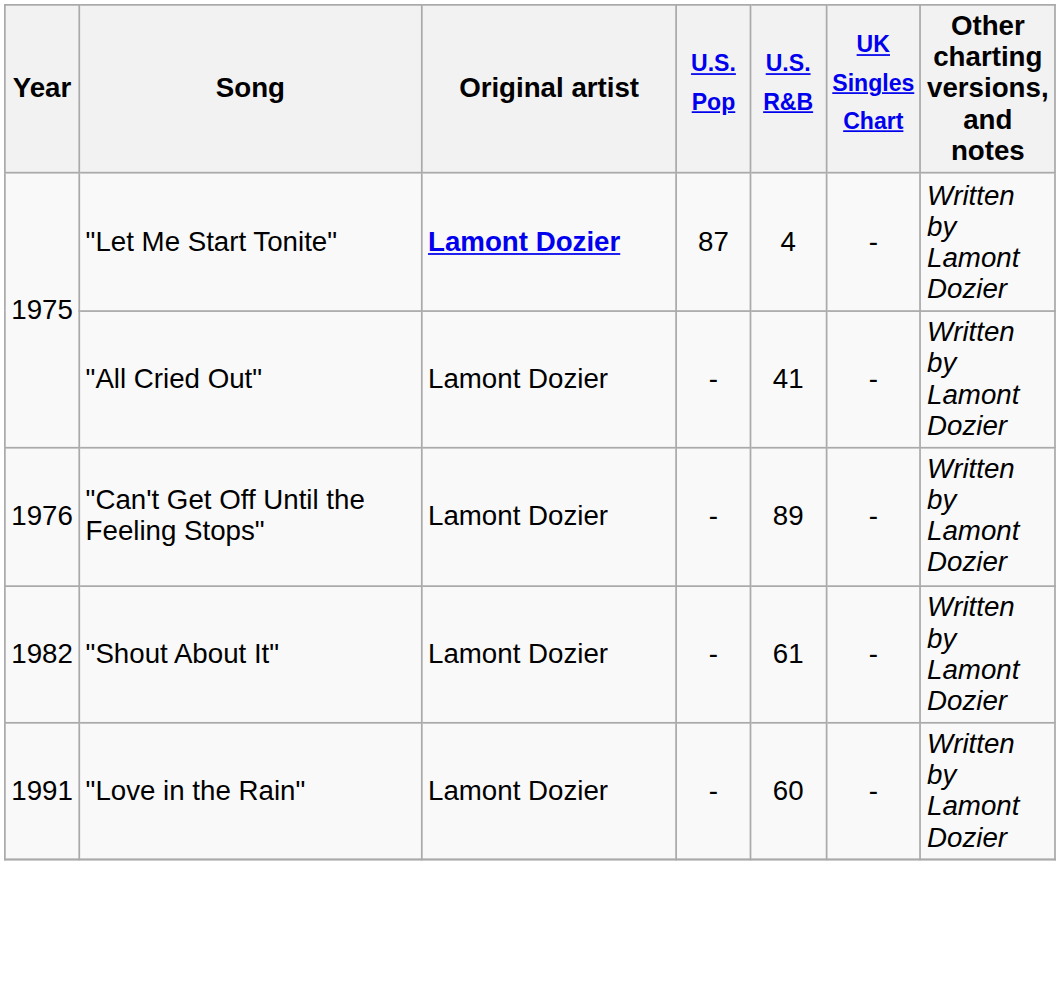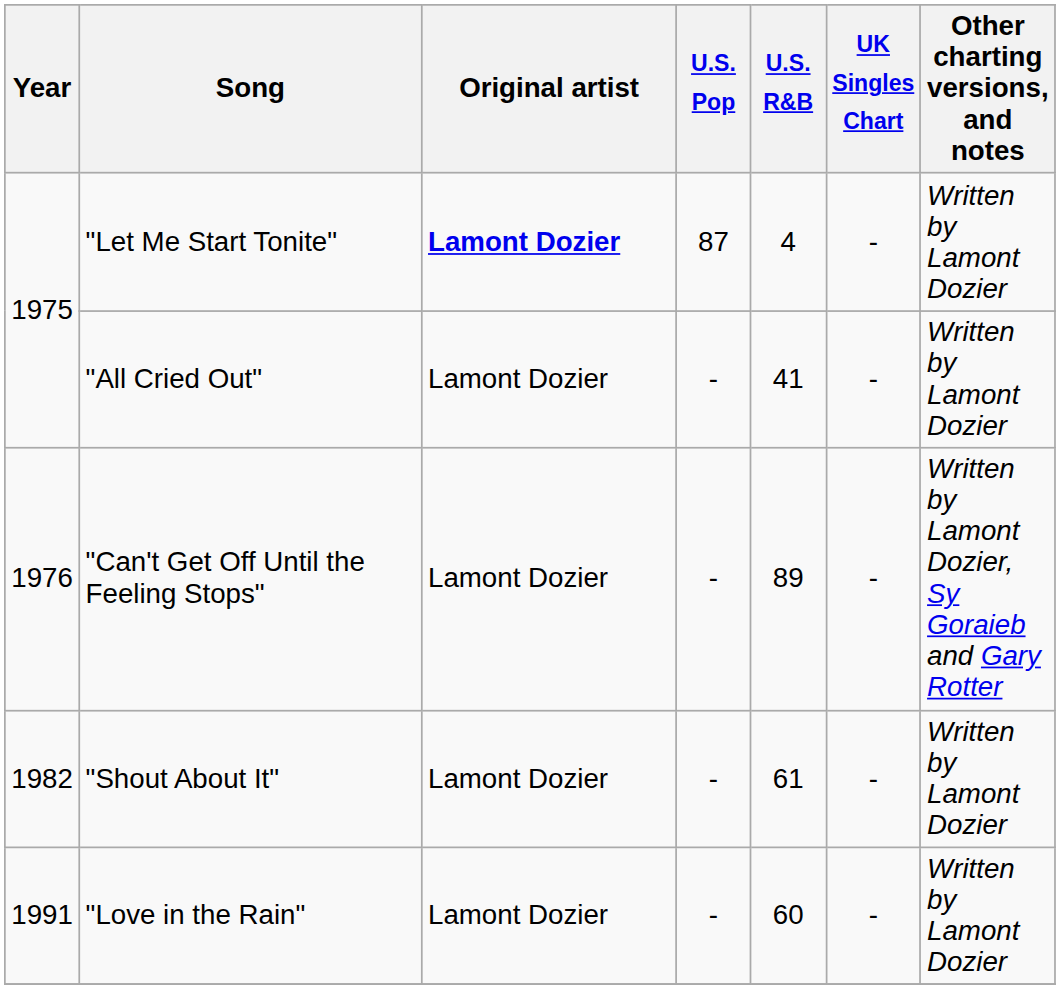"Can't Get Off Until the Feeling Stops" | Other charting versions, and notes: Written by Lamont Dozier -> Written by Lamont Dozier, Sy Goraieb and Gary Rotter
